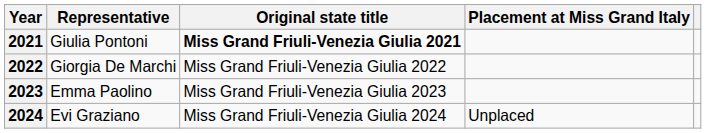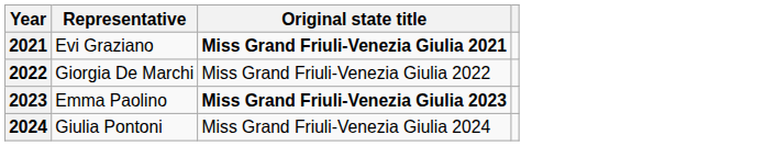- column: Placement at Miss Grand Italy | Unplaced
2021 | Representative: Giulia Pontoni -> Evi Graziano
2023 | Original state title: normal -> bold
2024 | Representative: Evi Graziano -> Giulia Pontoni
